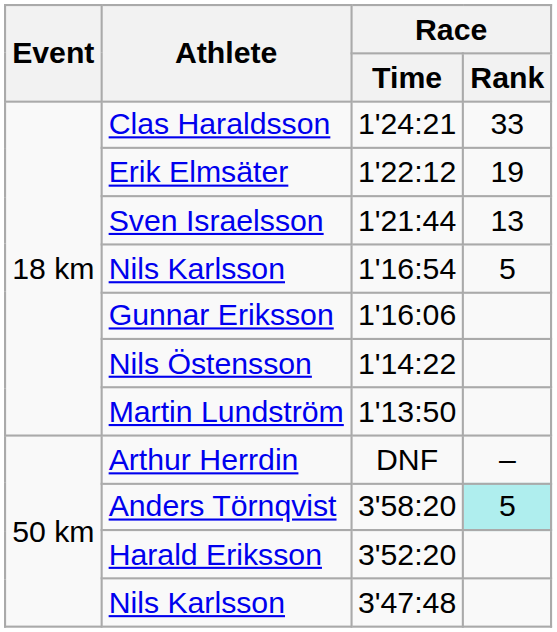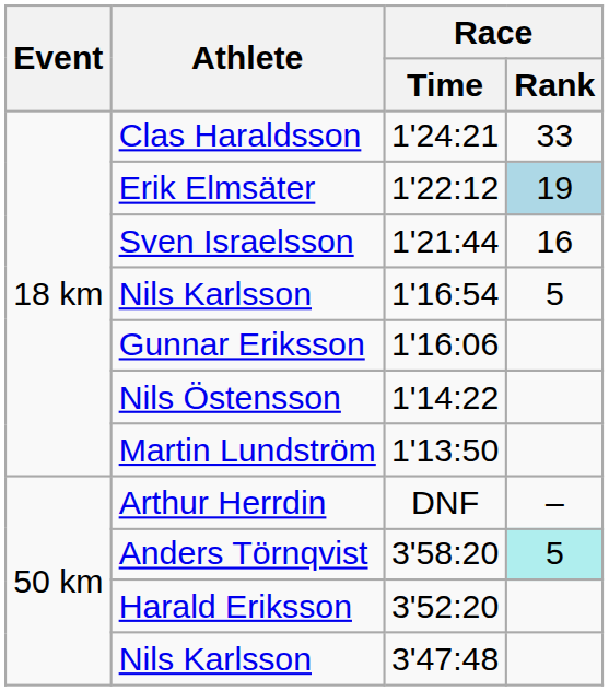Erik Elmsäter | Race / Rank: no background -> lightblue background
Sven Israelsson | Race / Rank: 13 -> 16
